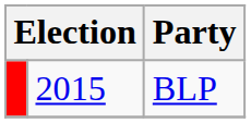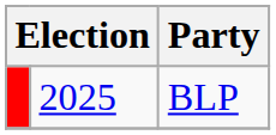BLP | column 2: 2015 -> 2025
